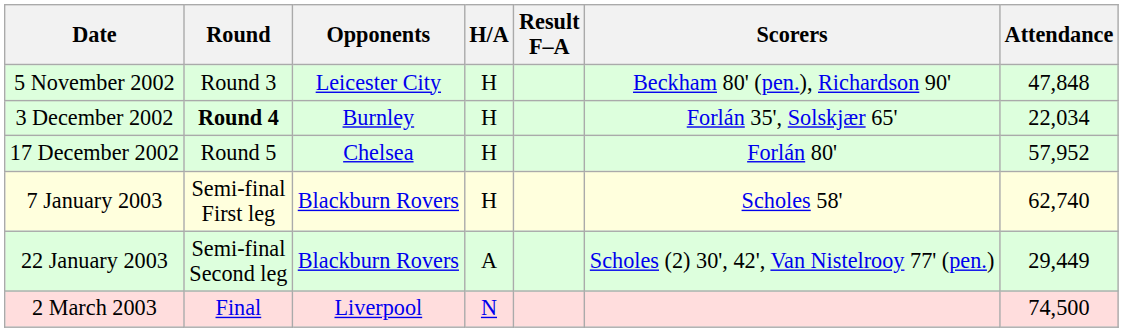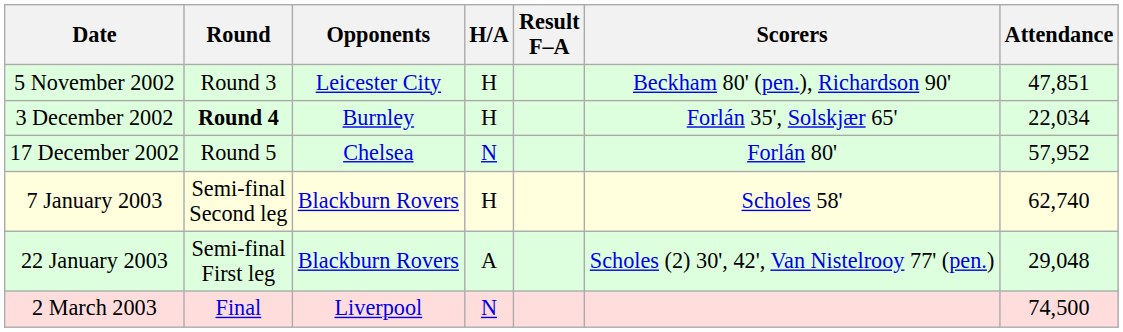5 November 2002 | Attendance: 47,848 -> 47,851
17 December 2002 | H/A: H -> N
7 January 2003 | Round: Semi-final First leg -> Semi-final Second leg
22 January 2003 | Round: Semi-final Second leg -> Semi-final First leg
22 January 2003 | Attendance: 29,449 -> 29,048
